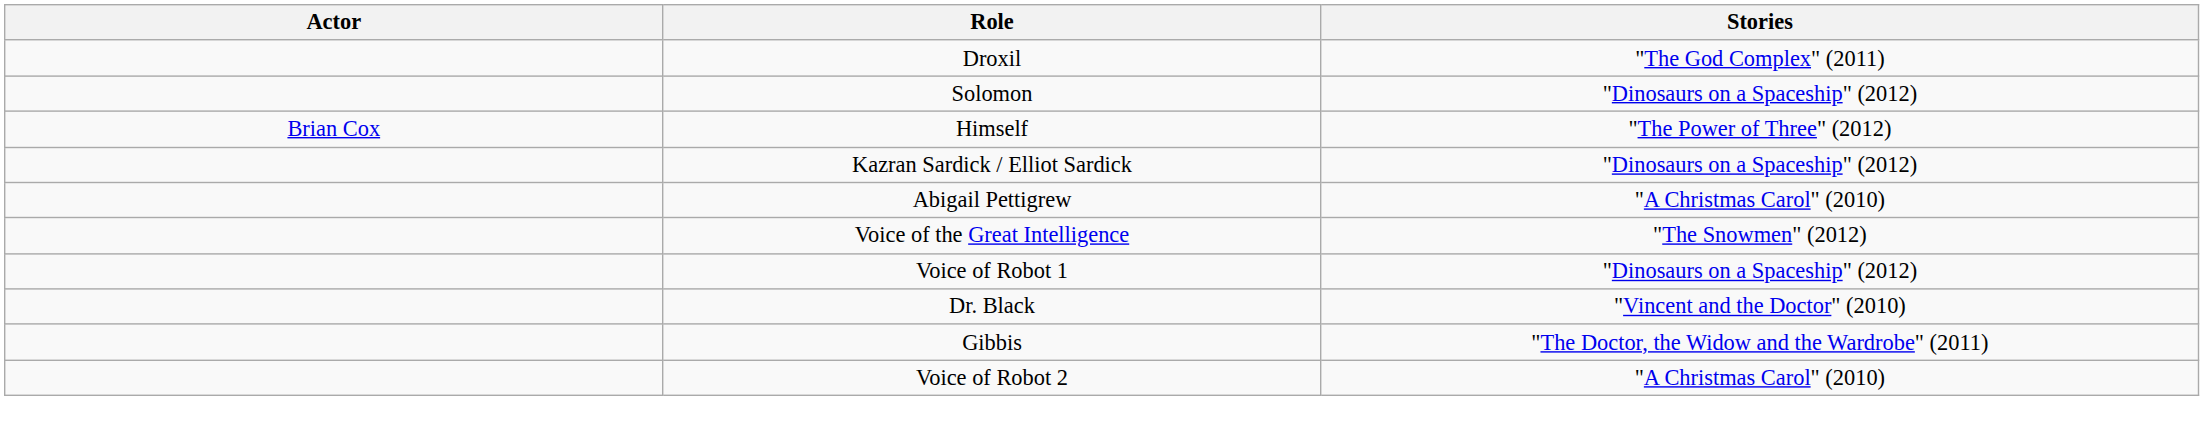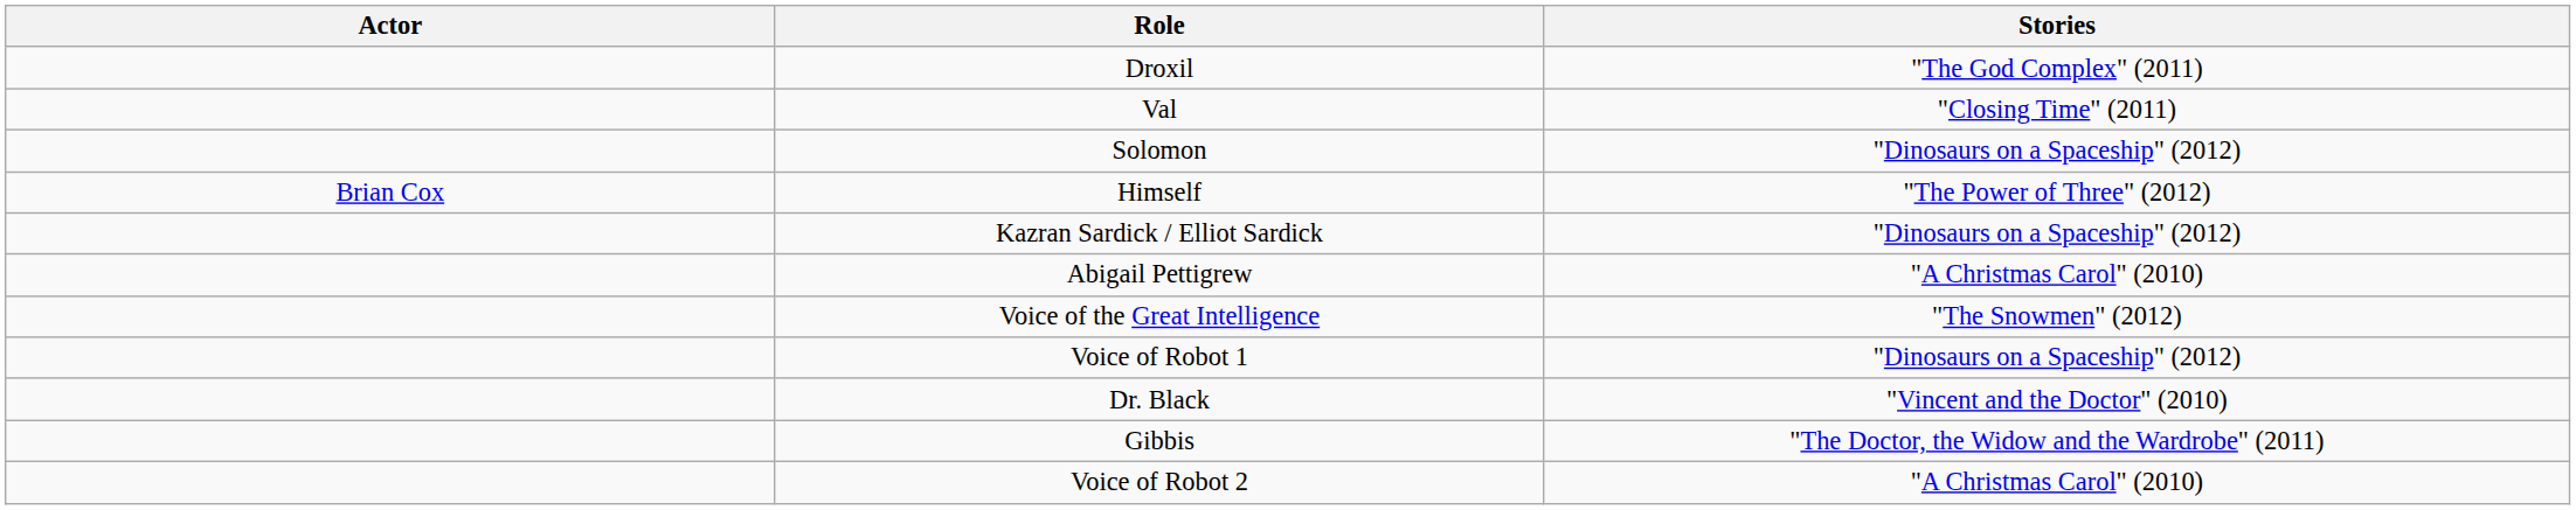+ row: Val | "Closing Time" (2011)
